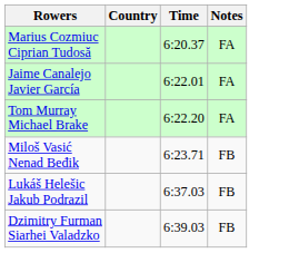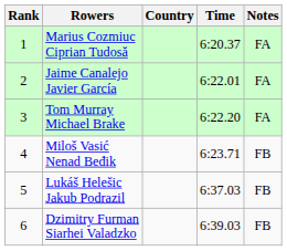+ column: Rank | 1 | 2 | 3 | 4 | 5 | 6
